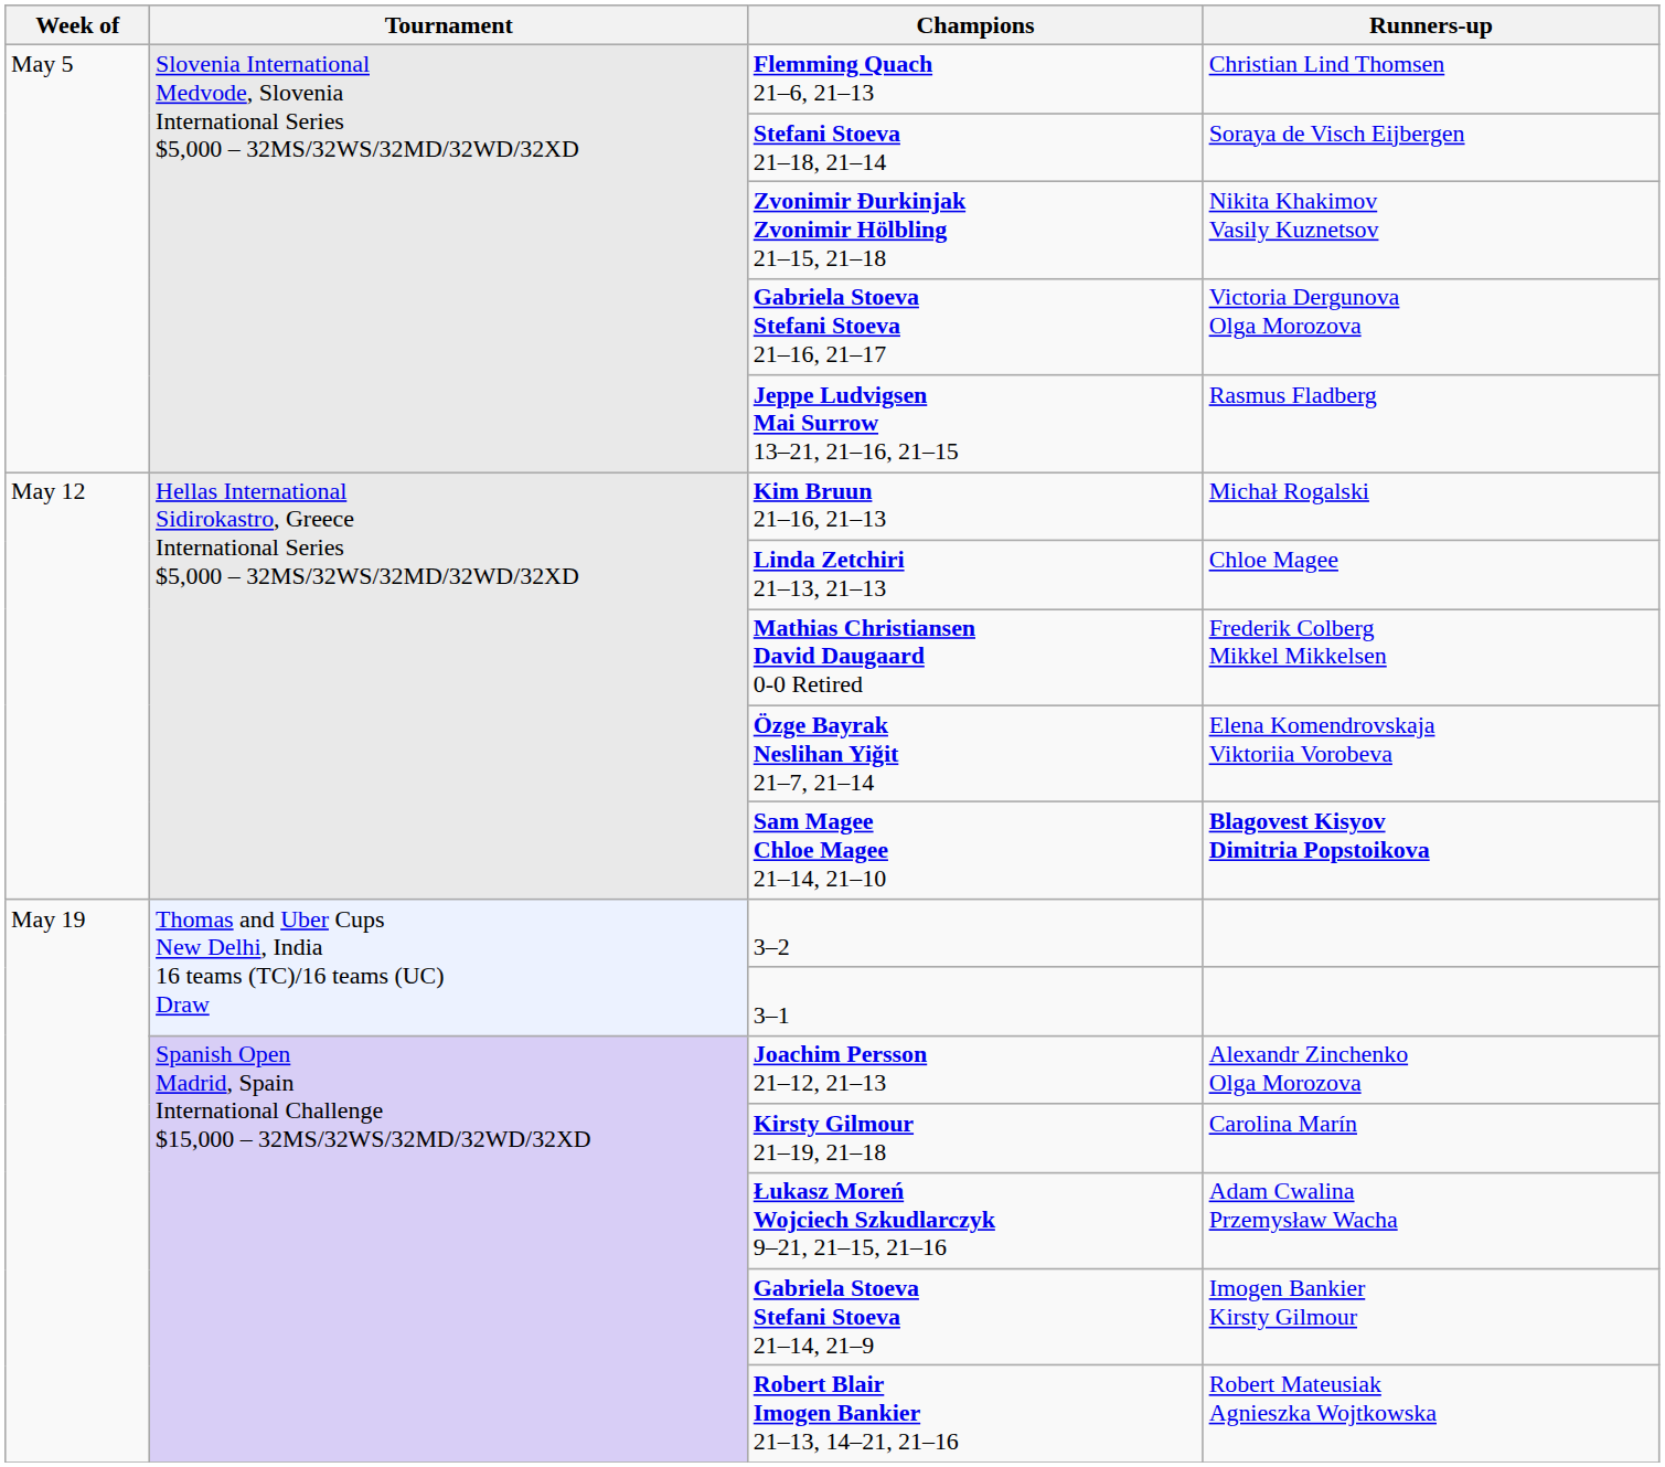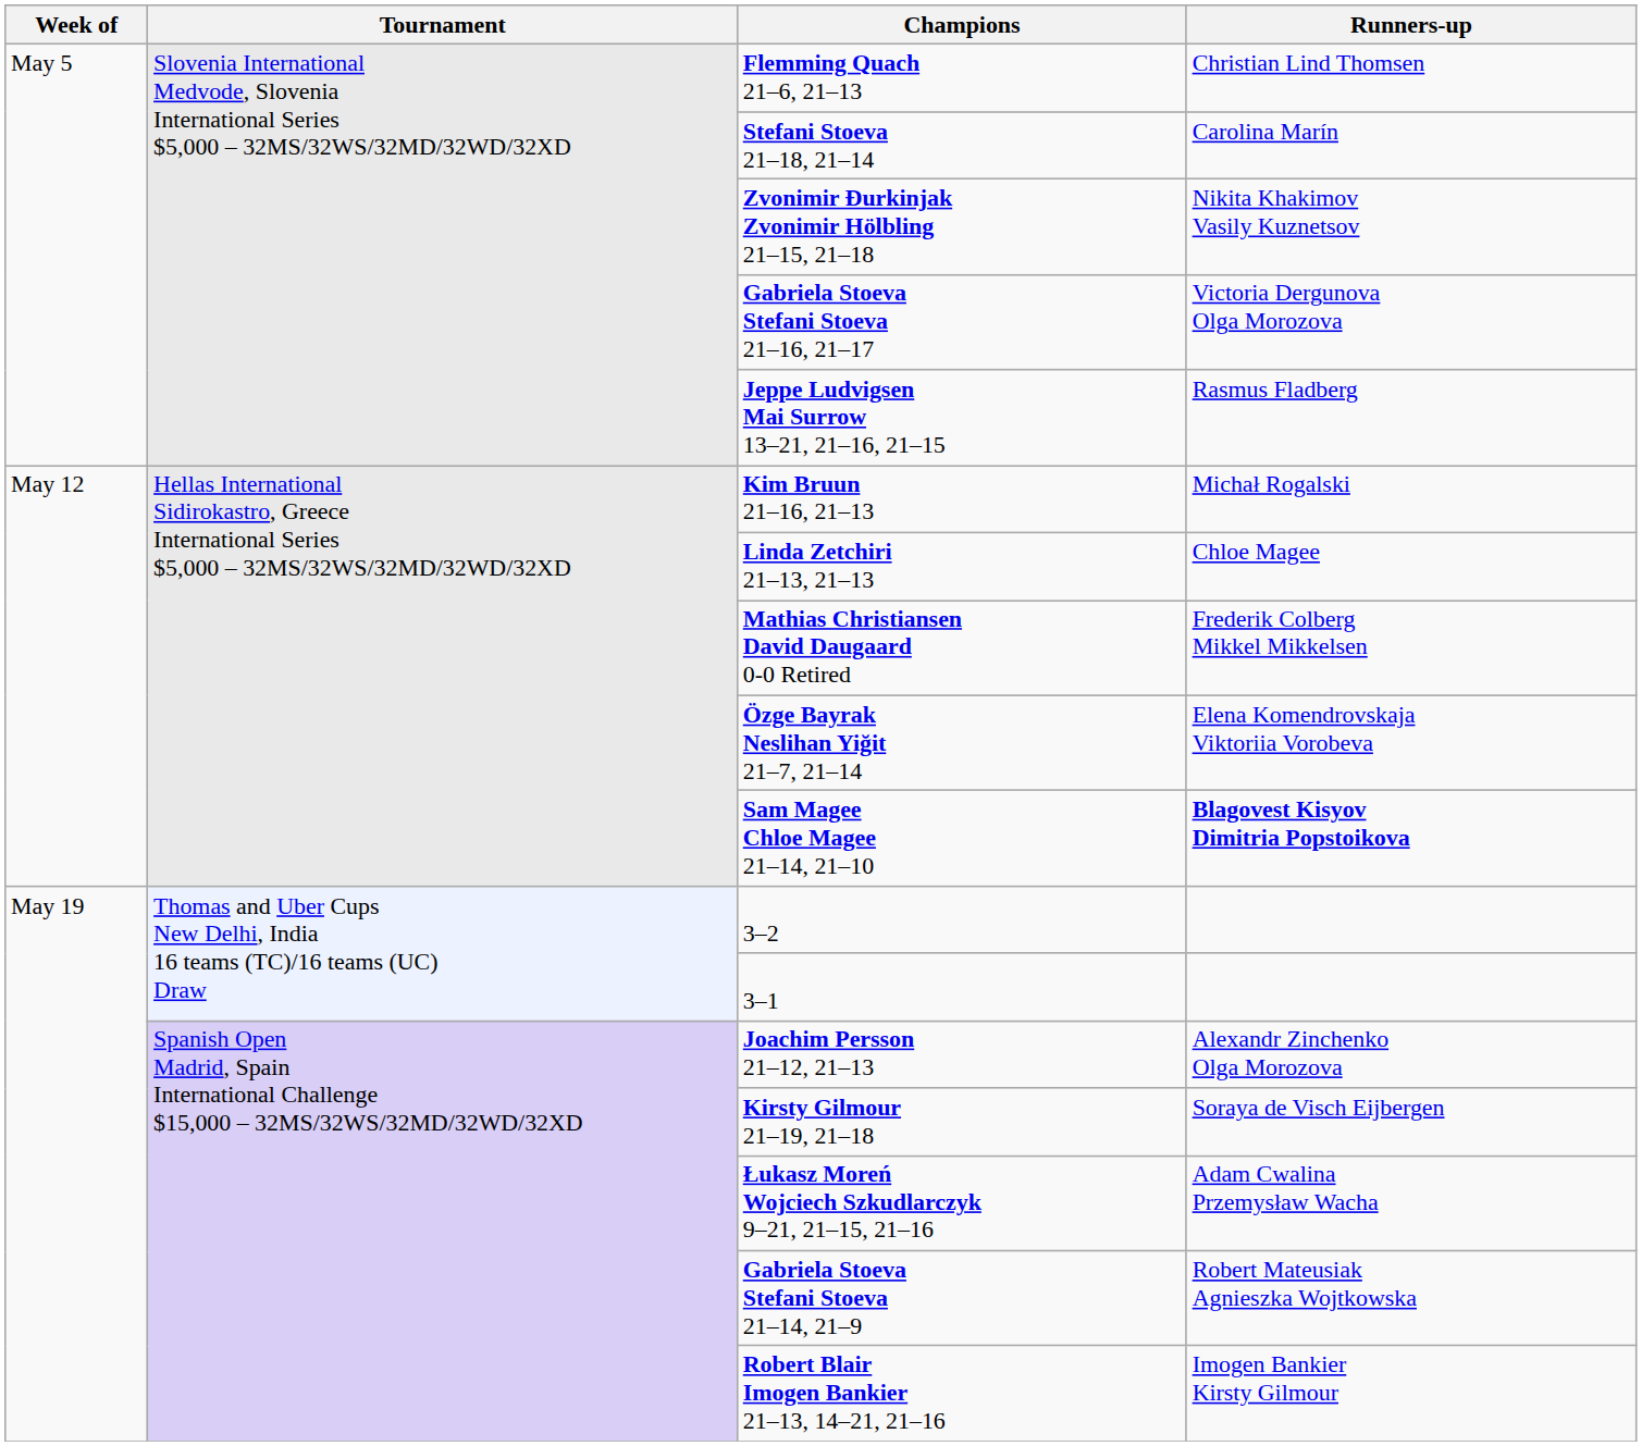Stefani Stoeva 21–18, 21–14 | Runners-up: Soraya de Visch Eijbergen -> Carolina Marín
Kirsty Gilmour 21–19, 21–18 | Runners-up: Carolina Marín -> Soraya de Visch Eijbergen
Gabriela Stoeva Stefani Stoeva 21–14, 21–9 | Runners-up: Imogen Bankier Kirsty Gilmour -> Robert Mateusiak Agnieszka Wojtkowska
Robert Blair Imogen Bankier 21–13, 14–21, 21–16 | Runners-up: Robert Mateusiak Agnieszka Wojtkowska -> Imogen Bankier Kirsty Gilmour
